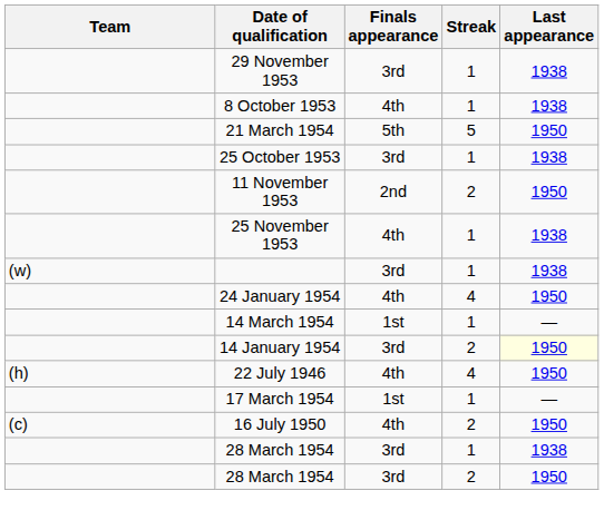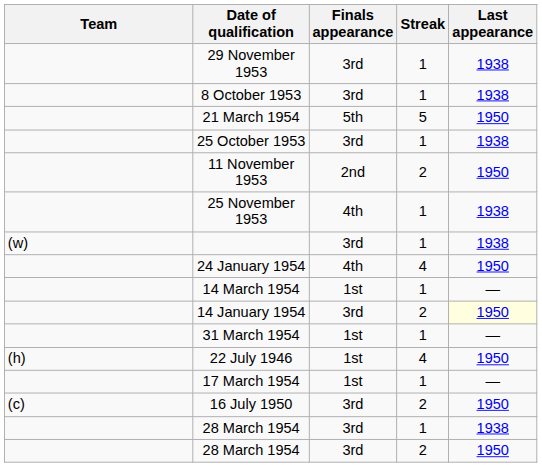8 October 1953 | Finals appearance: 4th -> 3rd
+ row: 31 March 1954 | 1st | 1 | —
22 July 1946 | Finals appearance: 4th -> 1st
16 July 1950 | Finals appearance: 4th -> 3rd
